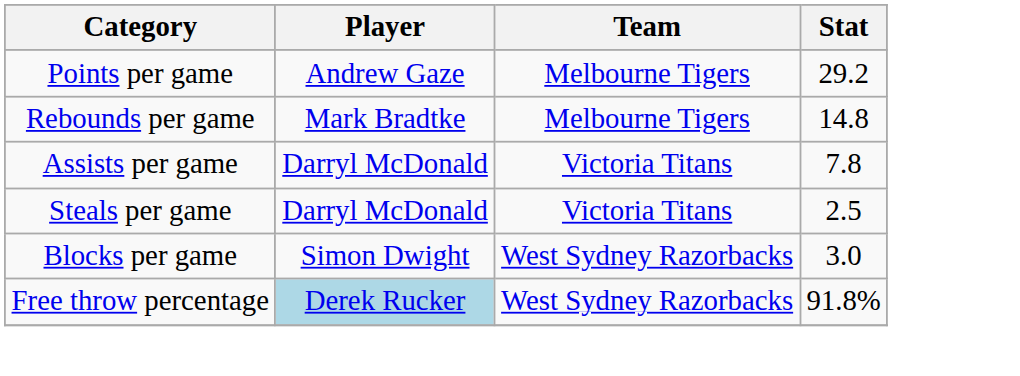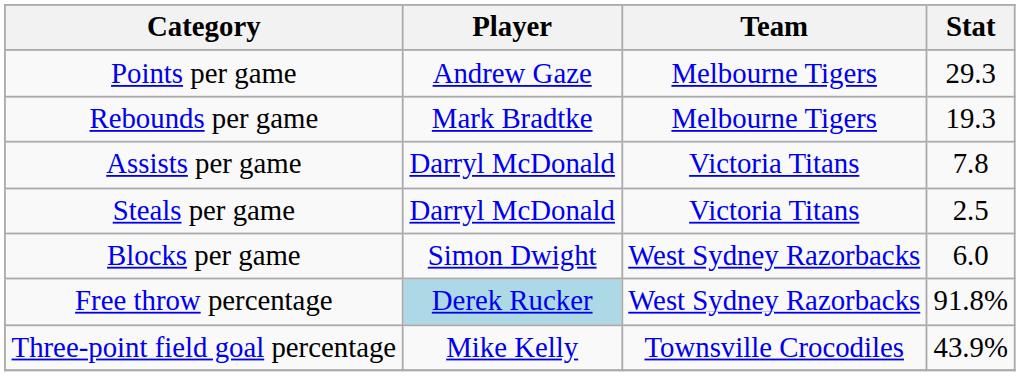Points per game | Stat: 29.2 -> 29.3
Rebounds per game | Stat: 14.8 -> 19.3
Blocks per game | Stat: 3.0 -> 6.0
+ row: Three-point field goal percentage | Mike Kelly | Townsville Crocodiles | 43.9%
